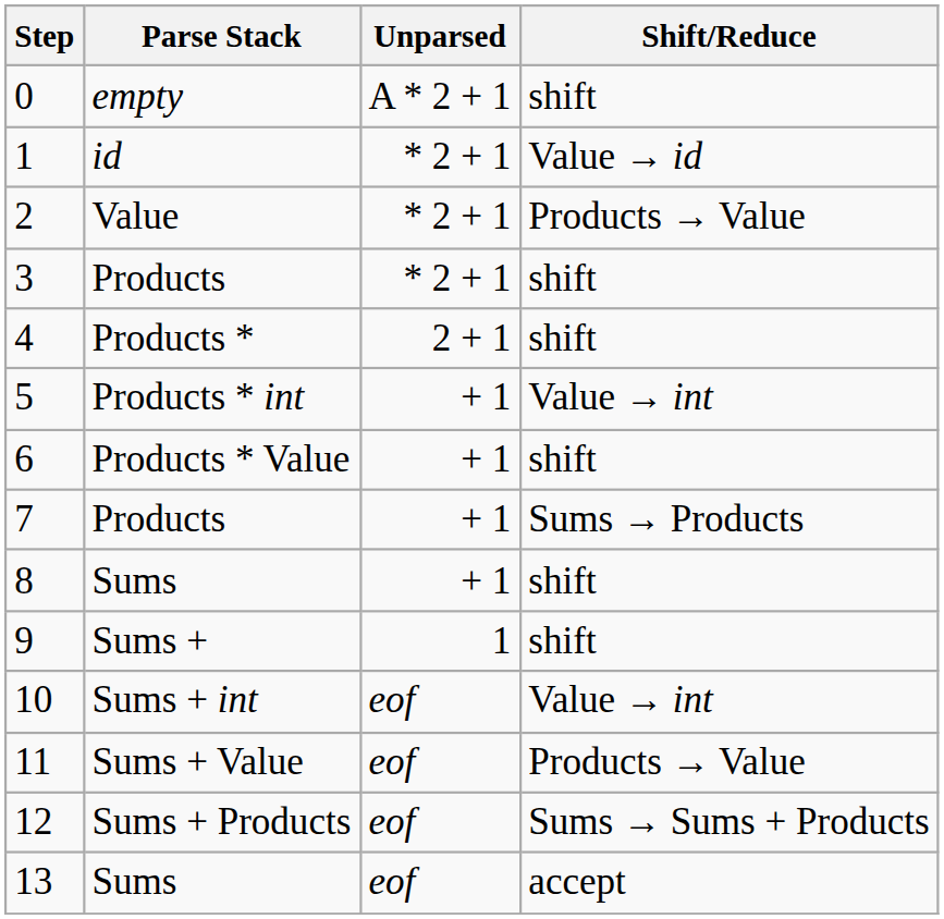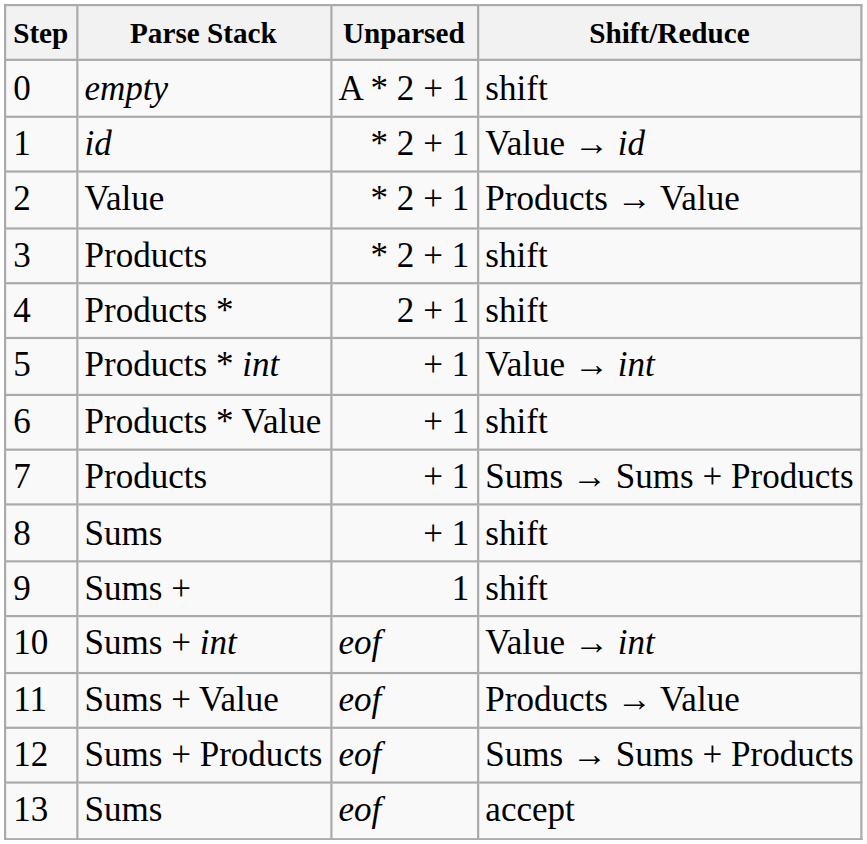7 | Shift/Reduce: Sums → Products -> Sums → Sums + Products
